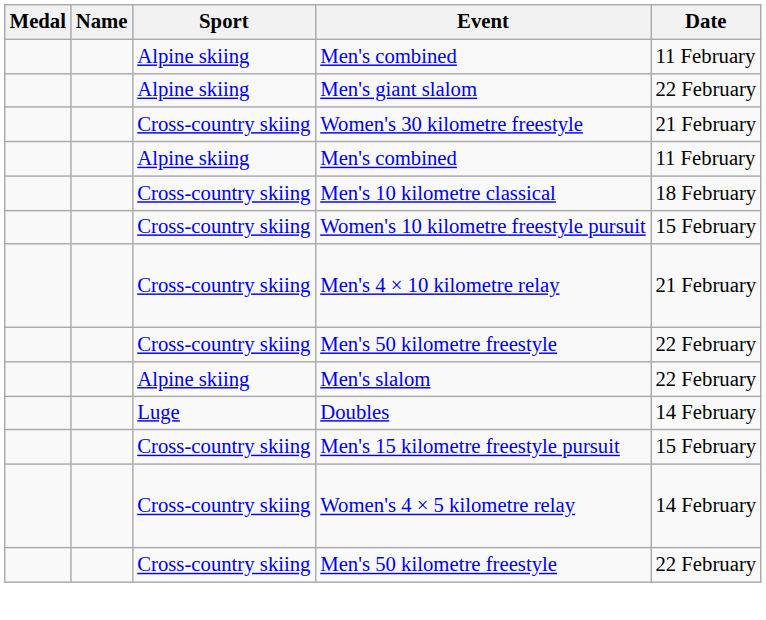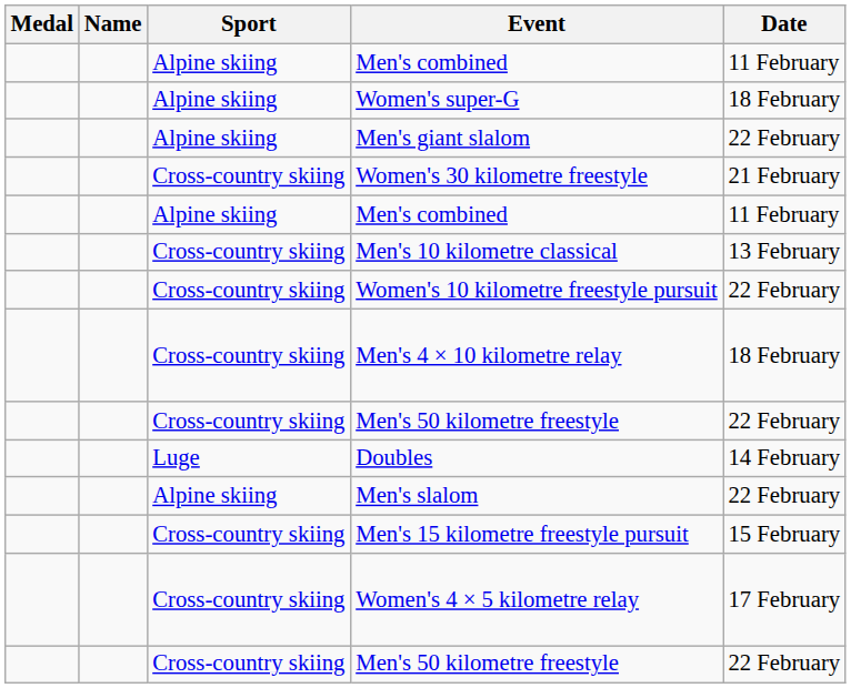+ row: Alpine skiing | Women's super-G | 18 February
Men's 10 kilometre classical | Date: 18 February -> 13 February
Women's 10 kilometre freestyle pursuit | Date: 15 February -> 22 February
Men's 4 × 10 kilometre relay | Date: 21 February -> 18 February
rows swapped: Men's slalom <-> Doubles
Women's 4 × 5 kilometre relay | Date: 14 February -> 17 February
